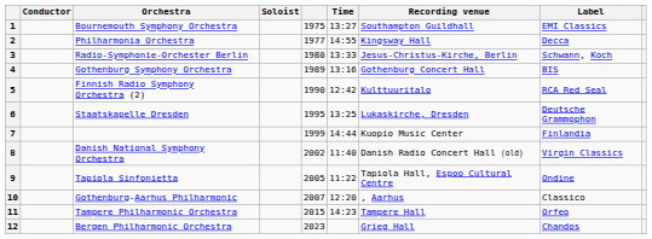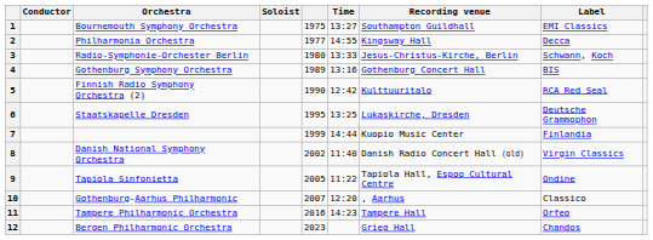11 | column 5: 2015 -> 2016
